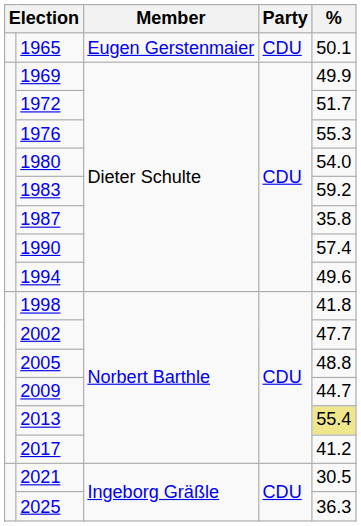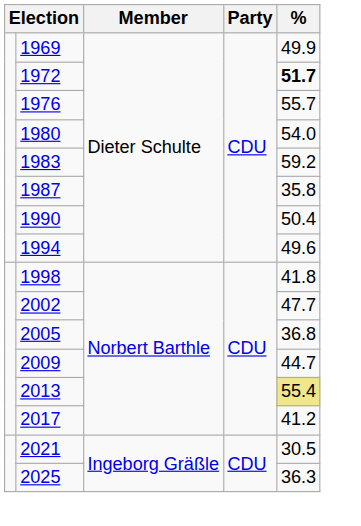- row: 1965 | Eugen Gerstenmaier | CDU | 50.1
1972 | %: normal -> bold
1976 | %: 55.3 -> 55.7
1990 | %: 57.4 -> 50.4
2005 | %: 48.8 -> 36.8
